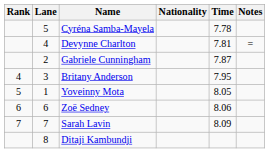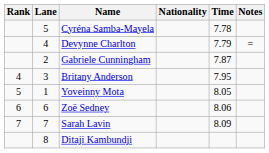Devynne Charlton | Time: 7.81 -> 7.79
